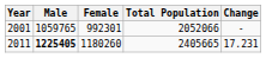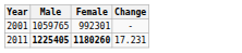- column: Total Population | 2052066 | 2405665
2011 | Female: normal -> bold
